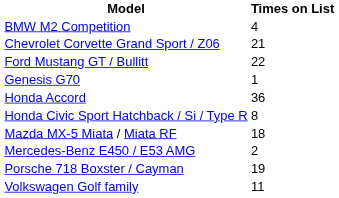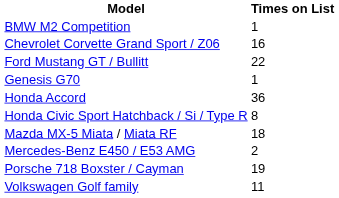BMW M2 Competition | Times on List: 4 -> 1
Chevrolet Corvette Grand Sport / Z06 | Times on List: 21 -> 16
